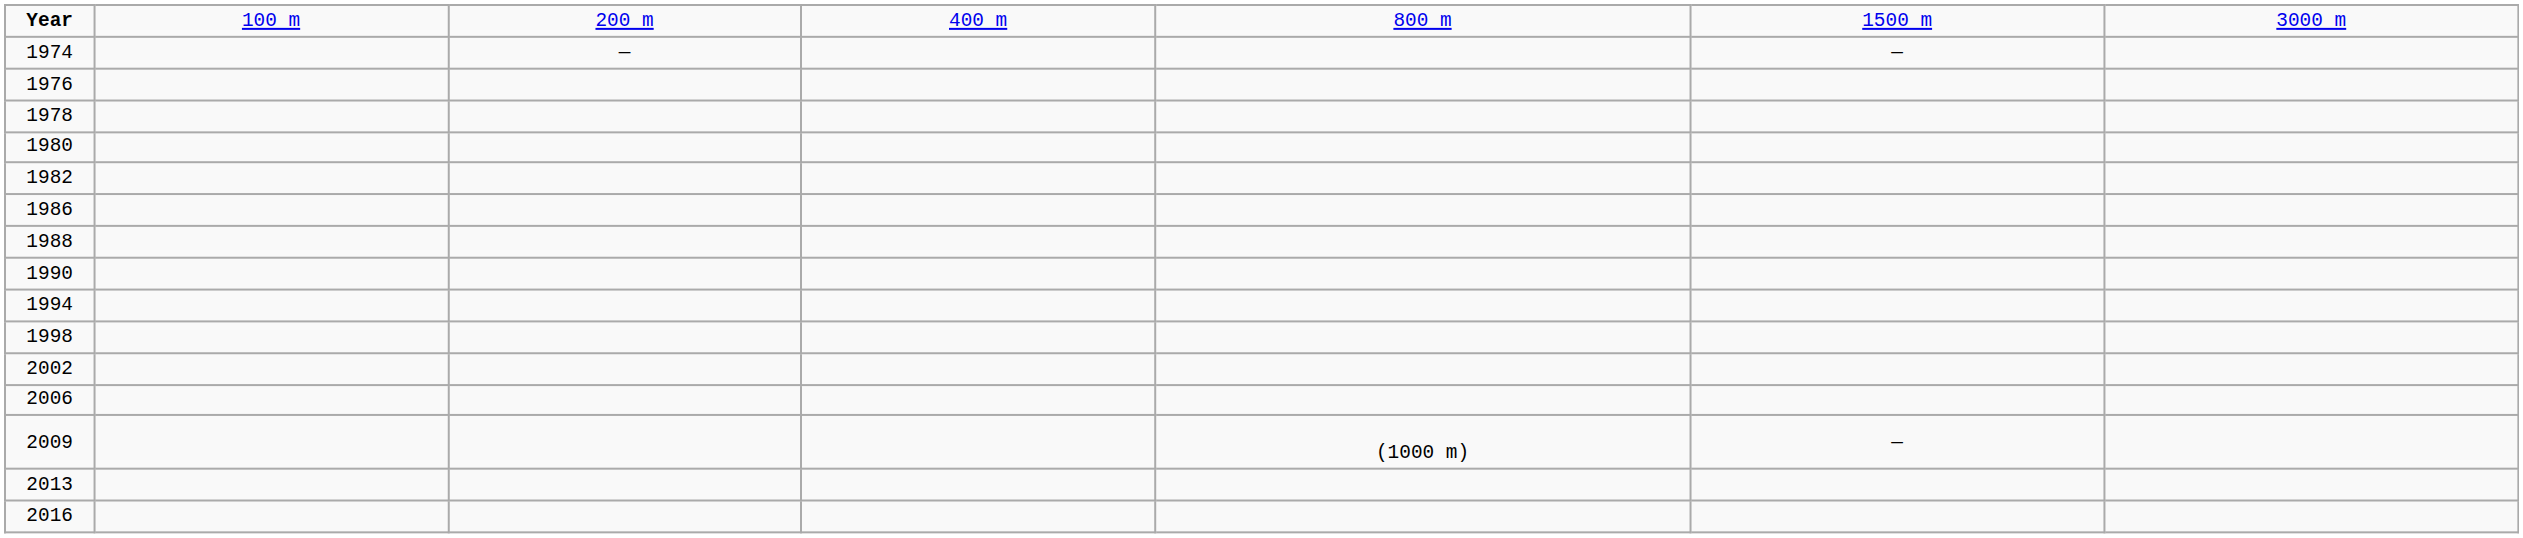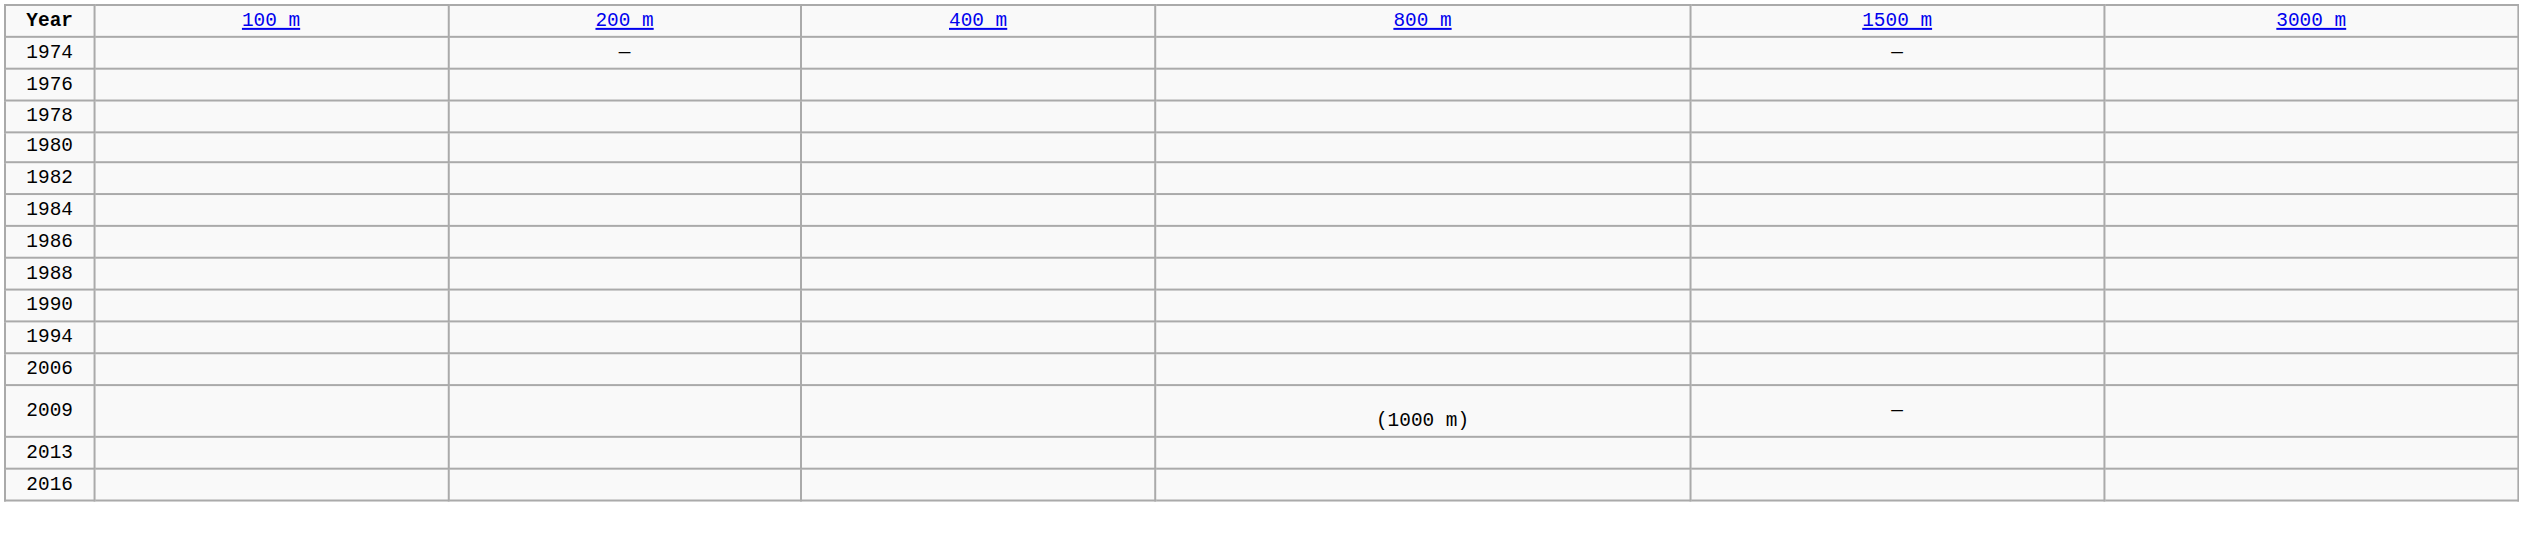+ row: 1984
- row: 1998
- row: 2002
